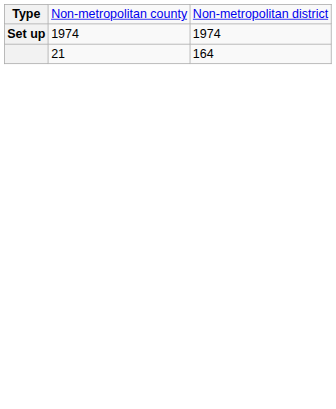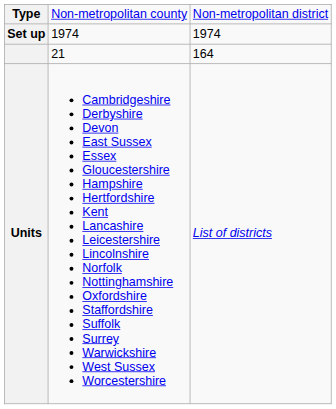+ row: Units | Cambridgeshire Derbyshire Devon East Sussex Essex Gloucestershire Hampshire Hertfordshire Kent Lancashire Leicestershire Lincolnshire Norfolk Nottinghamshire Oxfordshire Staffordshire Suffolk Surrey Warwickshire West Sussex Worcestershire | List of districts
